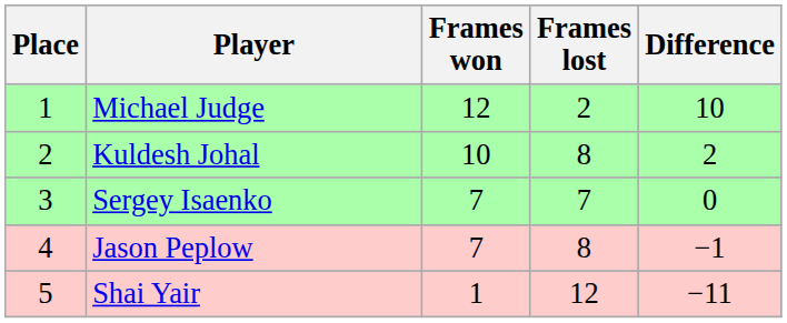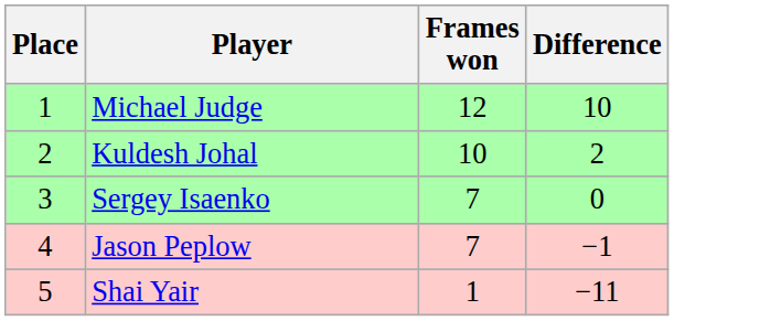- column: Frames lost | 2 | 8 | 7 | 8 | 12
